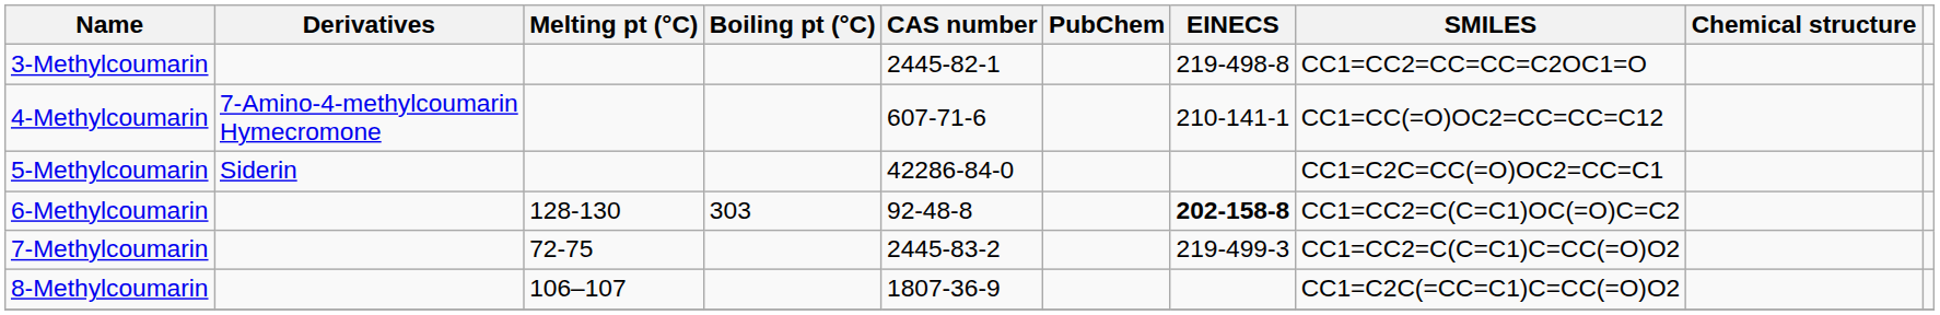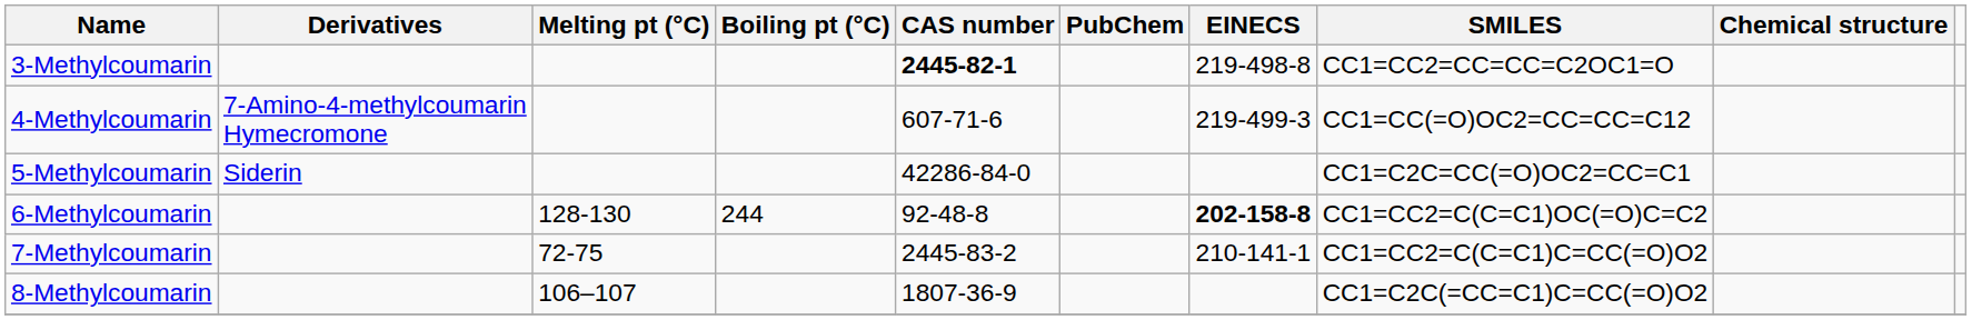3-Methylcoumarin | CAS number: normal -> bold
4-Methylcoumarin | EINECS: 210-141-1 -> 219-499-3
6-Methylcoumarin | Boiling pt (°C): 303 -> 244
7-Methylcoumarin | EINECS: 219-499-3 -> 210-141-1
